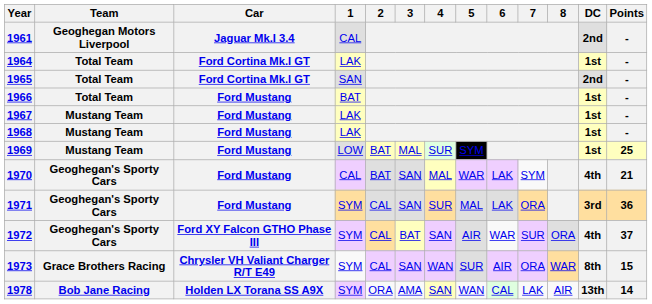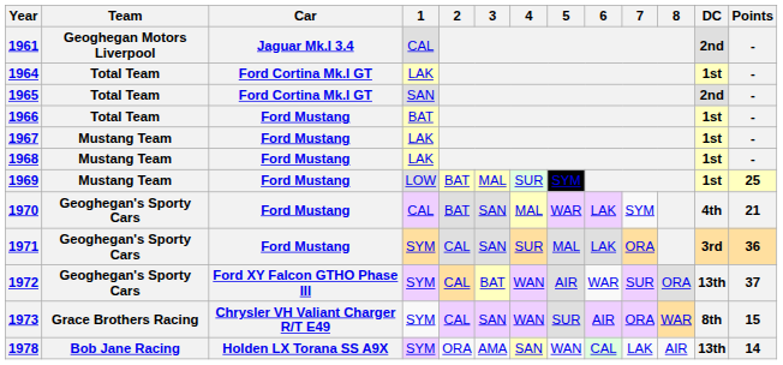1972 | 4: SAN -> WAN
1972 | DC: 4th -> 13th
